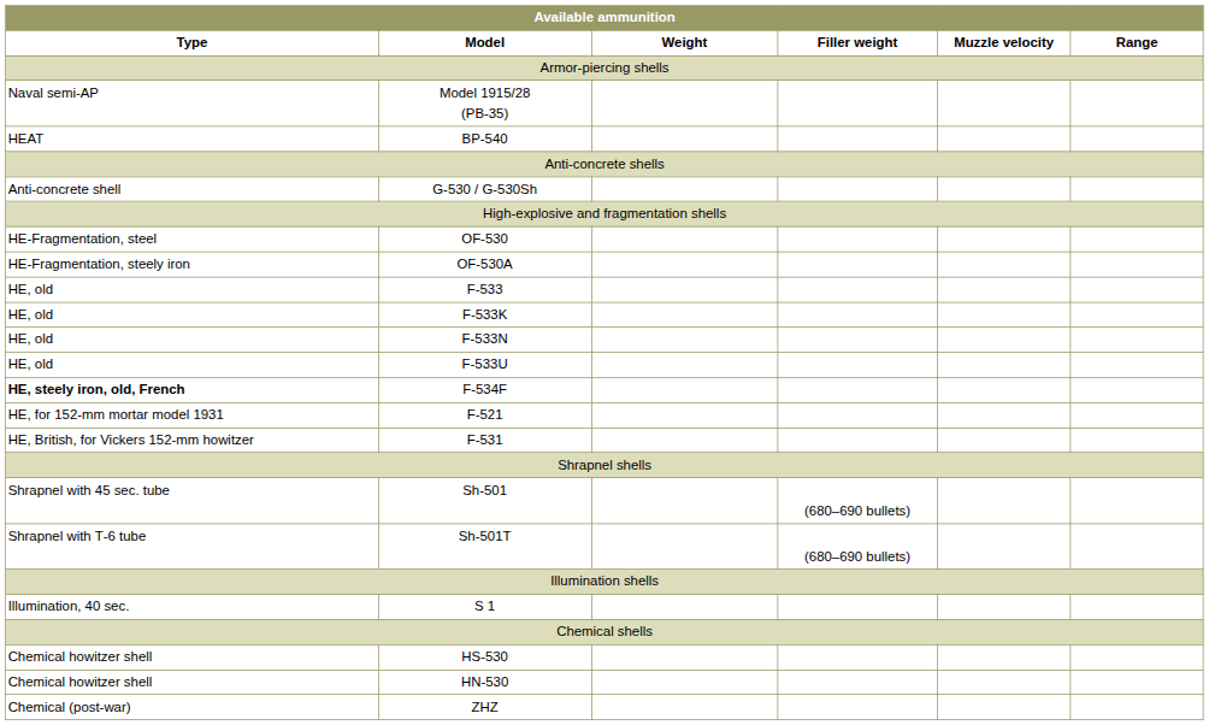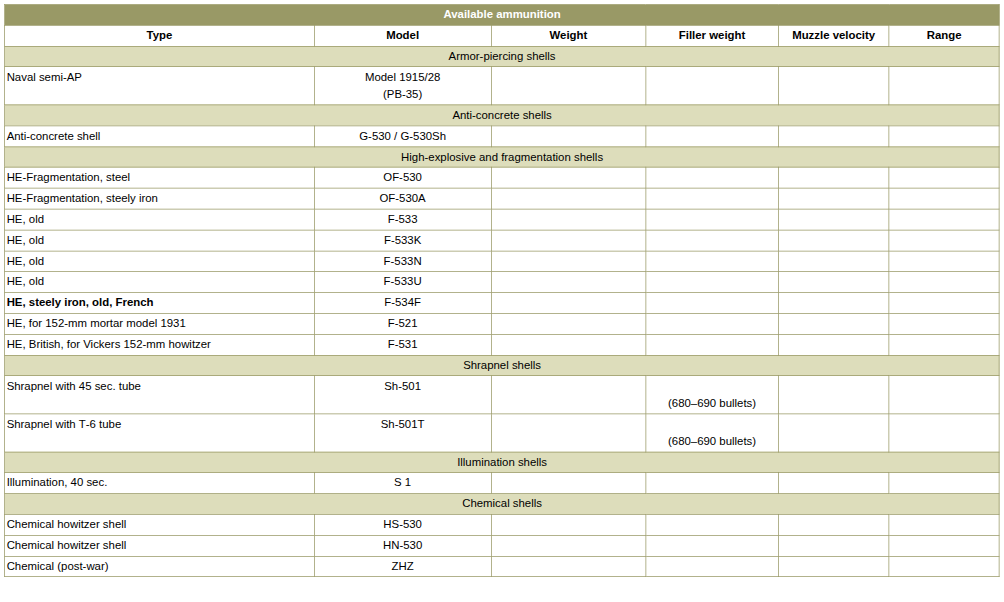- row: HEAT | BP-540
